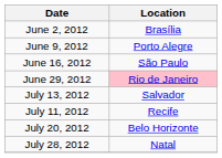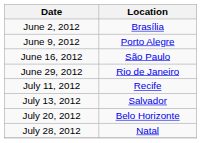June 29, 2012 | Location: pink background -> no background
rows swapped: July 11, 2012 <-> July 13, 2012
